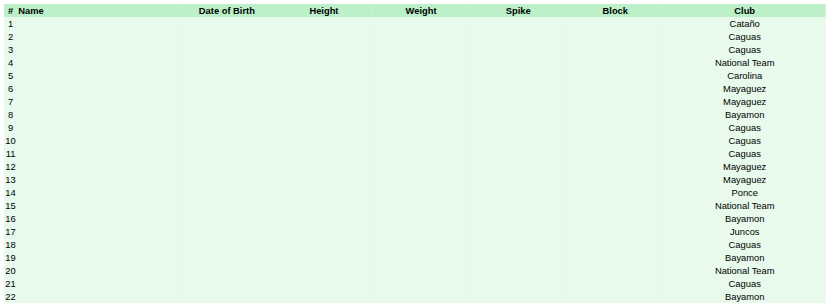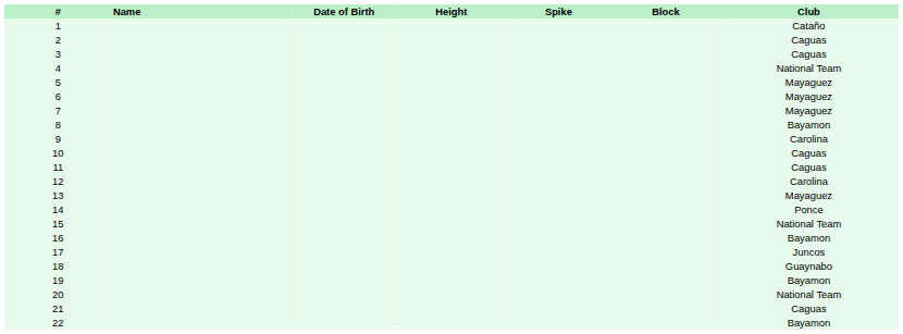- column: Weight
5 | Club: Carolina -> Mayaguez
9 | Club: Caguas -> Carolina
12 | Club: Mayaguez -> Carolina
18 | Club: Caguas -> Guaynabo
